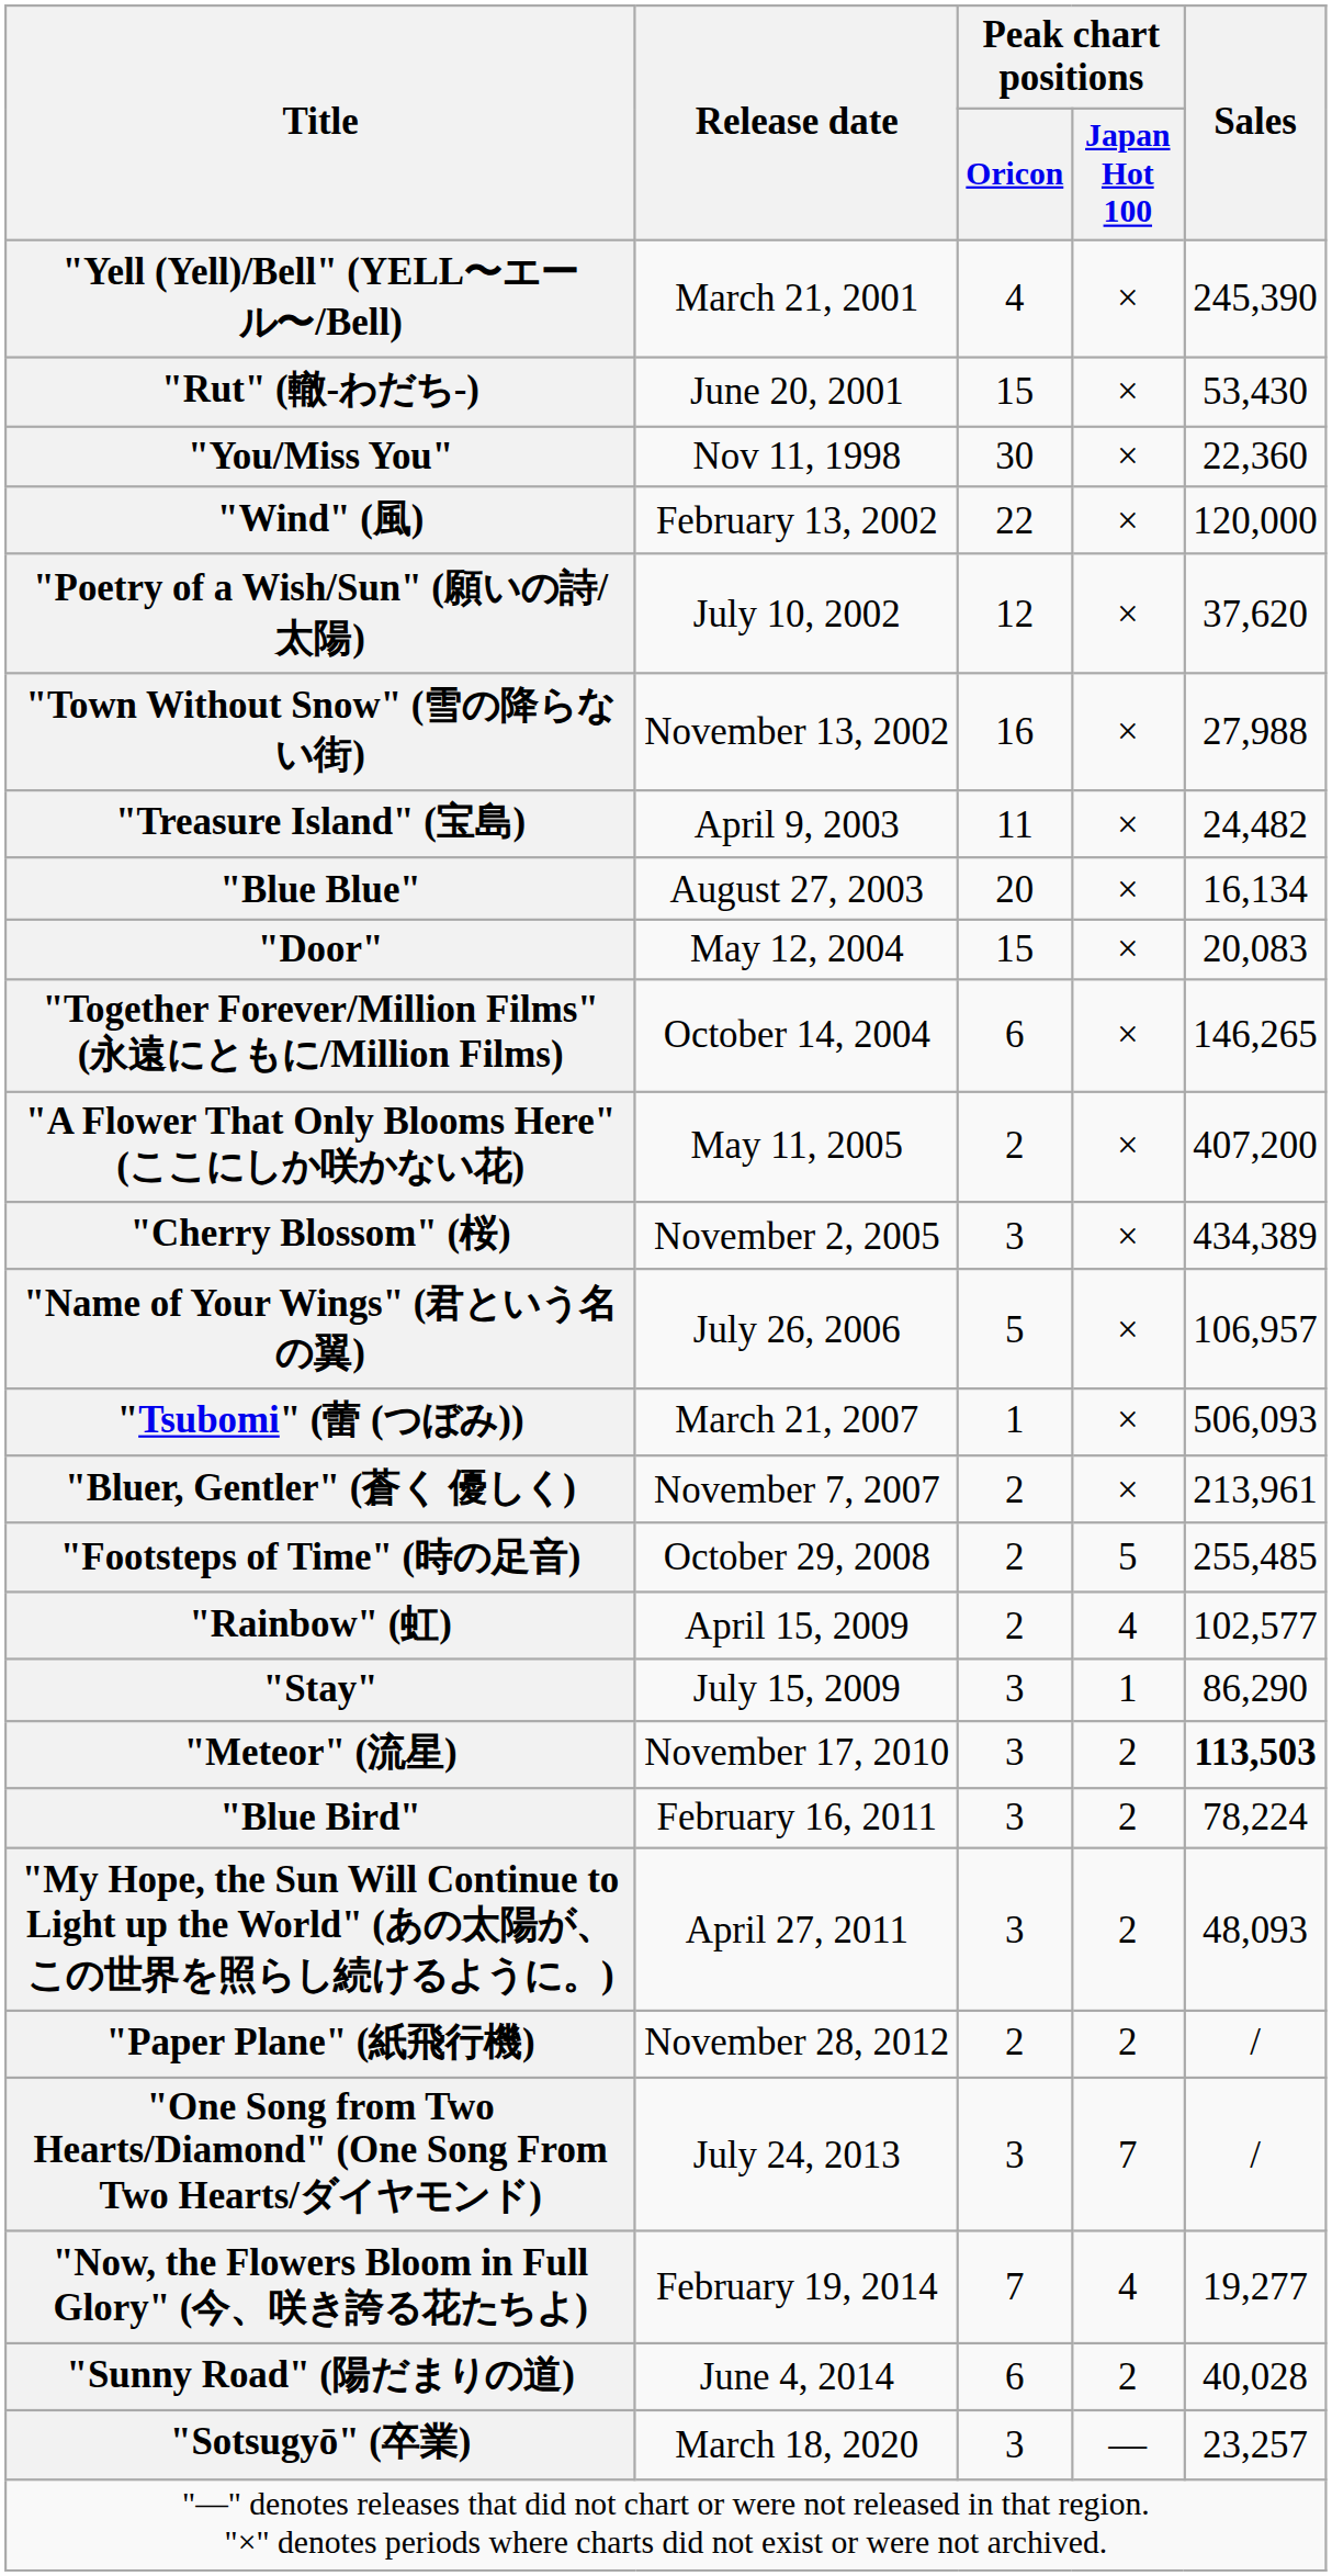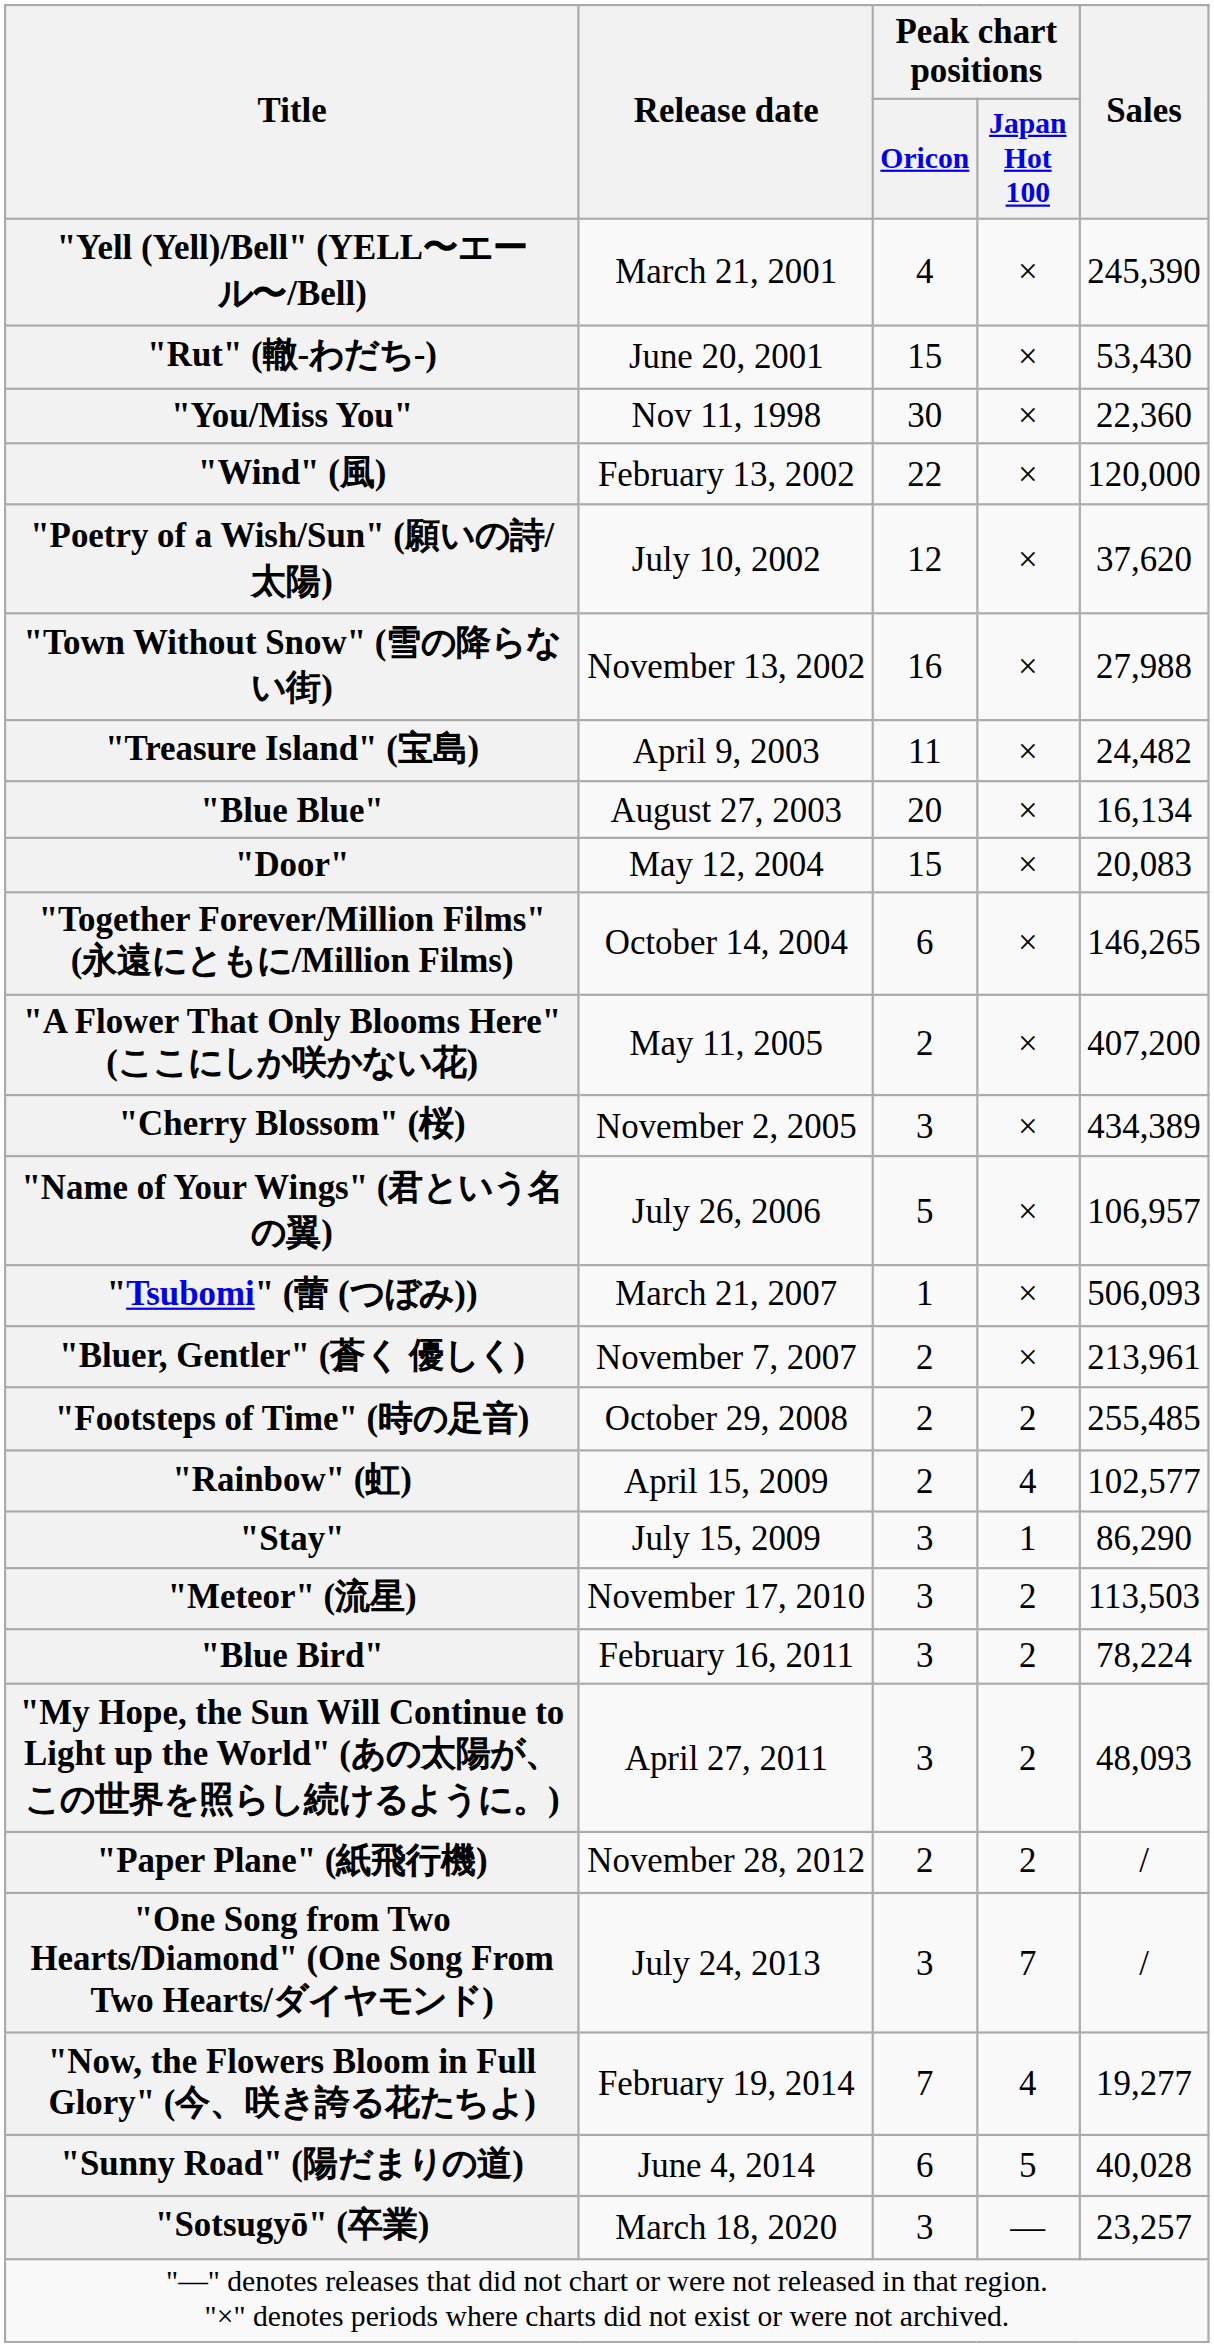"Footsteps of Time" (時の足音) | Peak chart positions / Japan Hot 100: 5 -> 2
"Meteor" (流星) | Sales: bold -> normal
"Sunny Road" (陽だまりの道) | Peak chart positions / Japan Hot 100: 2 -> 5
